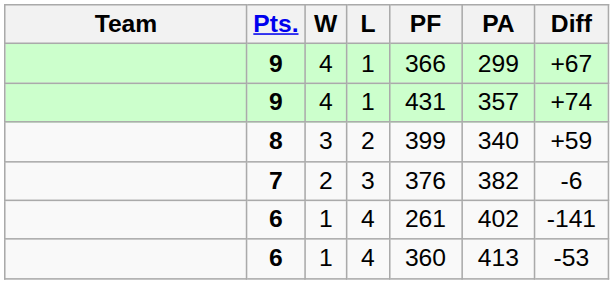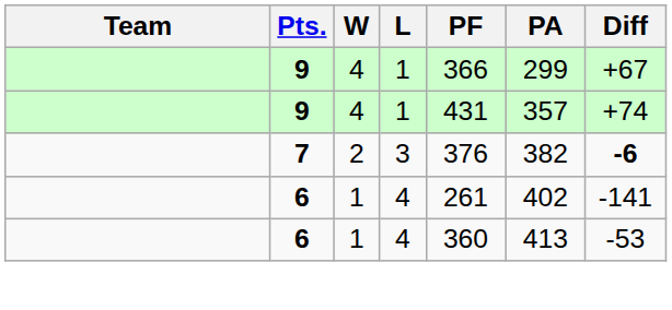- row: 8 | 3 | 2 | 399 | 340 | +59
7 | Diff: normal -> bold
